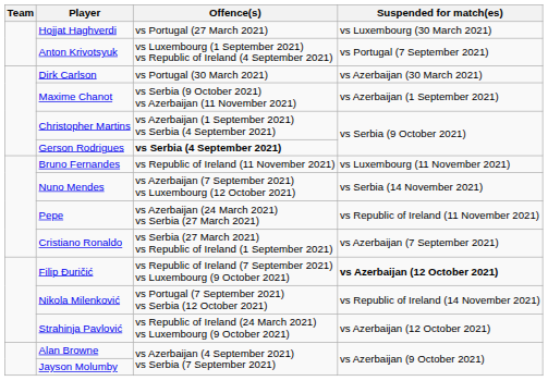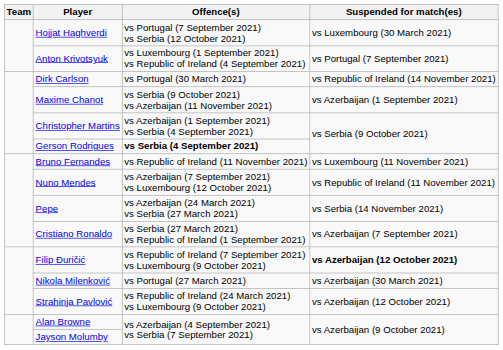Hojjat Haghverdi | Offence(s): vs Portugal (27 March 2021) -> vs Portugal (7 September 2021) vs Serbia (12 October 2021)
Dirk Carlson | Suspended for match(es): vs Azerbaijan (30 March 2021) -> vs Republic of Ireland (14 November 2021)
Nuno Mendes | Suspended for match(es): vs Serbia (14 November 2021) -> vs Republic of Ireland (11 November 2021)
Pepe | Suspended for match(es): vs Republic of Ireland (11 November 2021) -> vs Serbia (14 November 2021)
Nikola Milenković | Offence(s): vs Portugal (7 September 2021) vs Serbia (12 October 2021) -> vs Portugal (27 March 2021)
Nikola Milenković | Suspended for match(es): vs Republic of Ireland (14 November 2021) -> vs Azerbaijan (30 March 2021)
